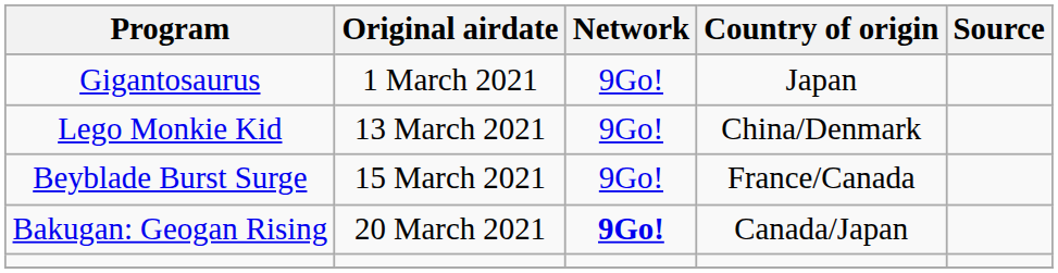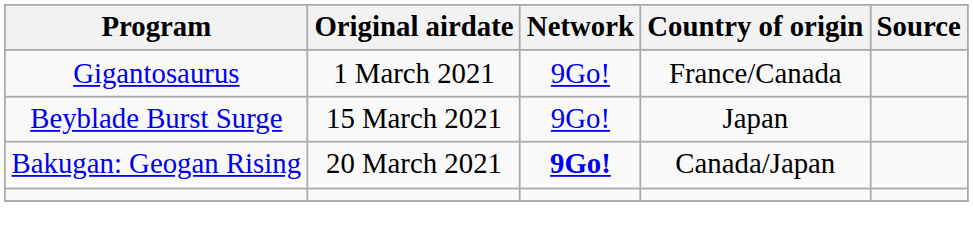Gigantosaurus | Country of origin: Japan -> France/Canada
- row: Lego Monkie Kid | 13 March 2021 | 9Go! | China/Denmark
Beyblade Burst Surge | Country of origin: France/Canada -> Japan
